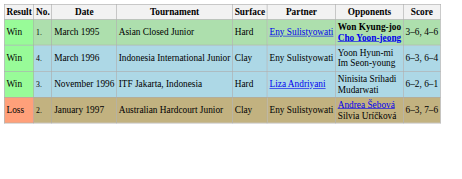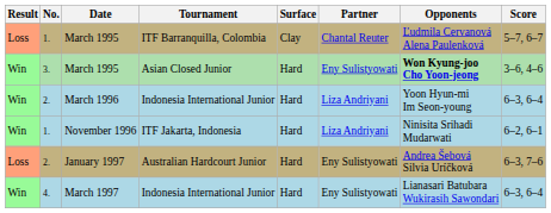+ row: Loss | 1. | March 1995 | ITF Barranquilla, Colombia | Clay | Chantal Reuter | Ľudmila Cervanová Alena Paulenková | 5–7, 6–7
March 1995 / Asian Closed Junior | No.: 1. -> 3.
March 1996 | No.: 4. -> 2.
March 1996 | Surface: Clay -> Hard
March 1996 | Partner: Eny Sulistyowati -> Liza Andriyani
November 1996 | No.: 3. -> 1.
January 1997 | Surface: Clay -> Hard
+ row: Win | 4. | March 1997 | Indonesia International Junior | Hard | Eny Sulistyowati | Lianasari Batubara Wukirasih Sawondari | 6–3, 6–4
